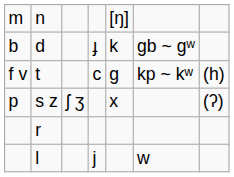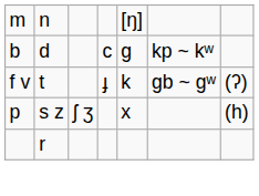d | column 4: ɟ -> c
d | column 5: k -> ɡ
d | column 6: ɡb ~ ɡʷ -> kp ~ kʷ
t | column 4: c -> ɟ
t | column 5: ɡ -> k
t | column 6: kp ~ kʷ -> ɡb ~ ɡʷ
t | column 7: (h) -> (ʔ)
s z | column 7: (ʔ) -> (h)
- row: l | j | w
